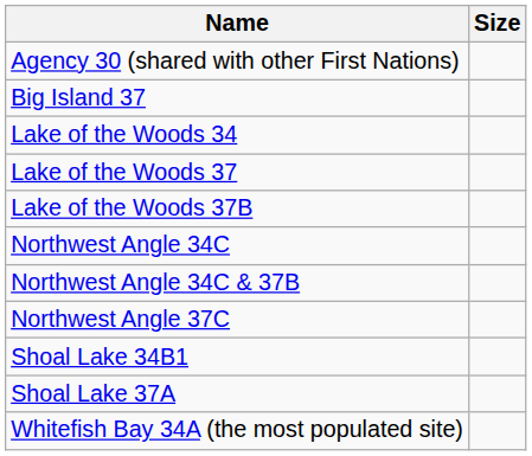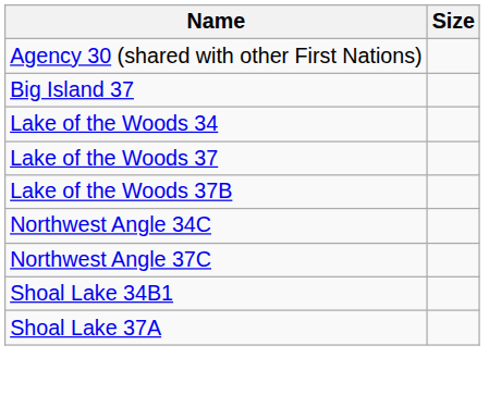- row: Northwest Angle 34C & 37B
- row: Whitefish Bay 34A (the most populated site)
